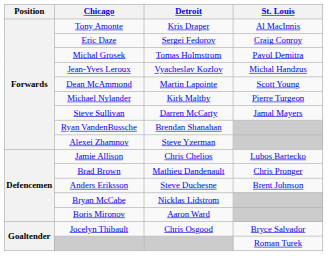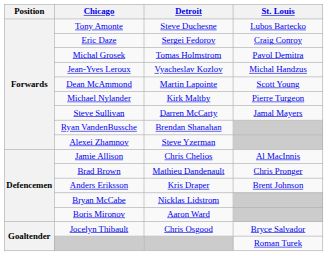Tony Amonte | Detroit: Kris Draper -> Steve Duchesne
Tony Amonte | St. Louis: Al MacInnis -> Lubos Bartecko
Jamie Allison | St. Louis: Lubos Bartecko -> Al MacInnis
Anders Eriksson | Detroit: Steve Duchesne -> Kris Draper
